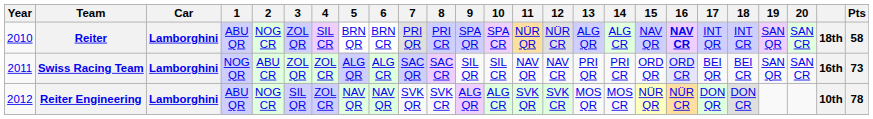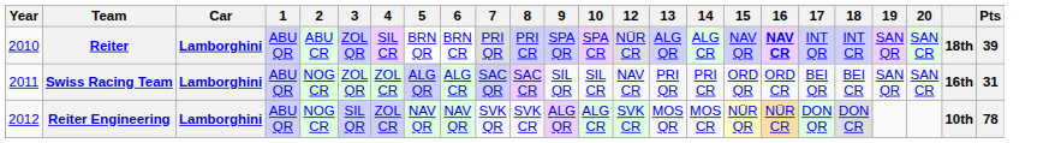- column: 11 | NÜR QR | NAV QR | SVK QR
Reiter | 2: NOG CR -> ABU CR
Reiter | Pts: 58 -> 39
Swiss Racing Team | 1: NOG QR -> ABU QR
Swiss Racing Team | 2: ABU CR -> NOG CR
Swiss Racing Team | 16: lavender background -> no background
Swiss Racing Team | Pts: 73 -> 31
